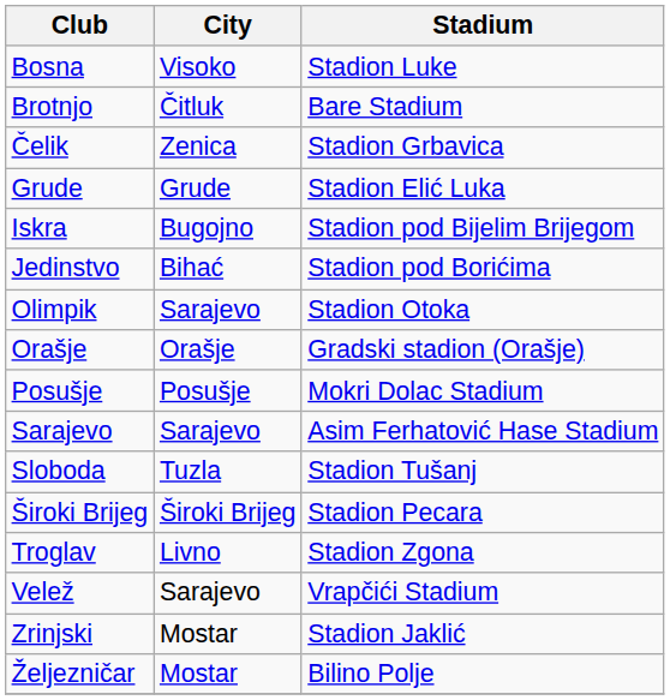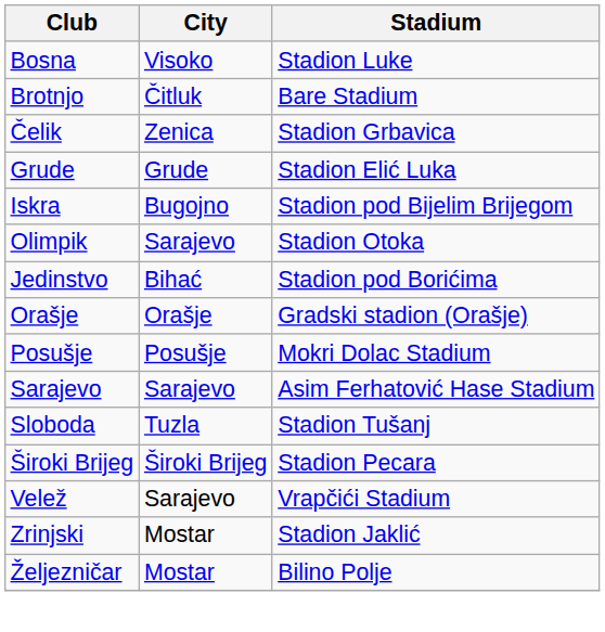rows swapped: Jedinstvo <-> Olimpik
- row: Troglav | Livno | Stadion Zgona
